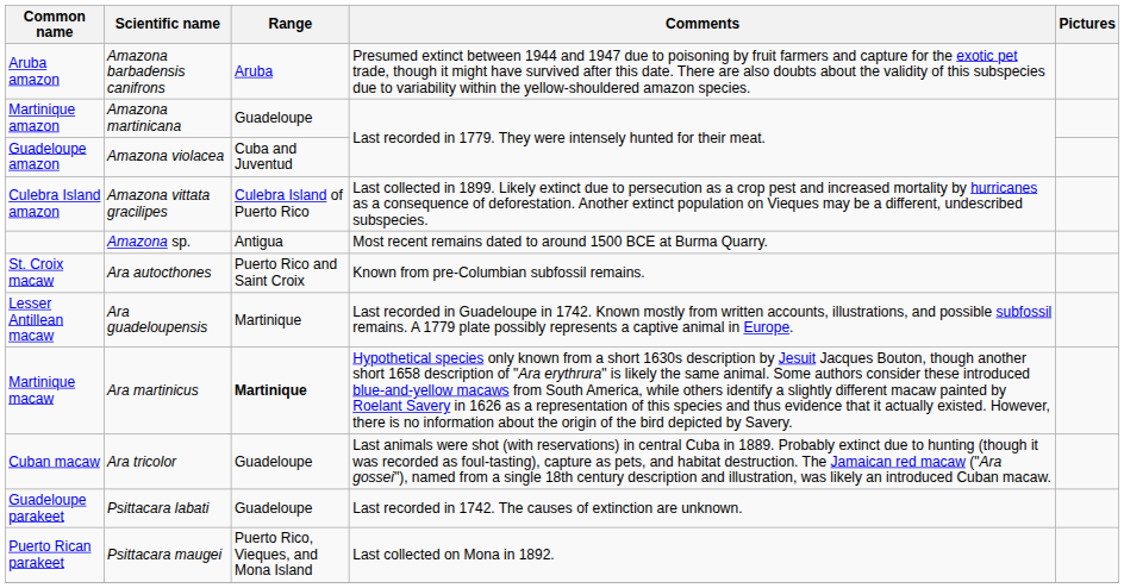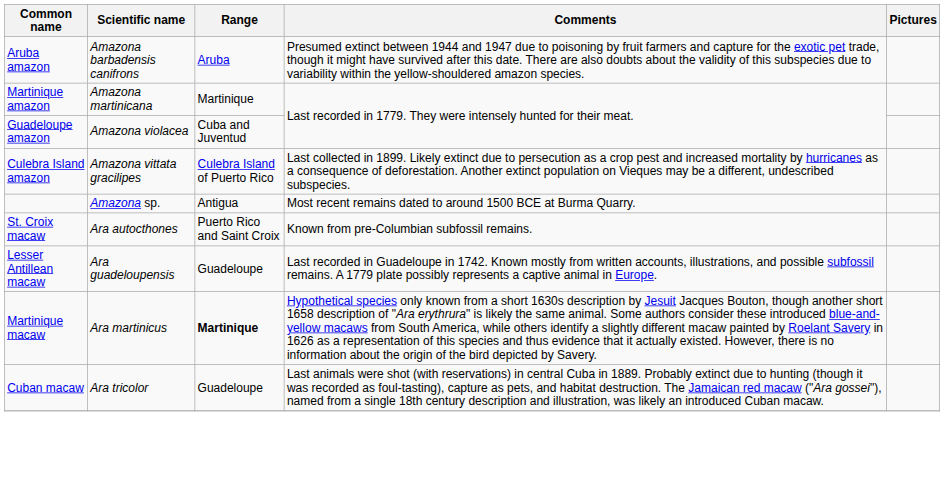Martinique amazon | Range: Guadeloupe -> Martinique
Lesser Antillean macaw | Range: Martinique -> Guadeloupe
- row: Guadeloupe parakeet | Psittacara labati | Guadeloupe | Last recorded in 1742. The causes of extinction are unknown.
- row: Puerto Rican parakeet | Psittacara maugei | Puerto Rico, Vieques, and Mona Island | Last collected on Mona in 1892.
